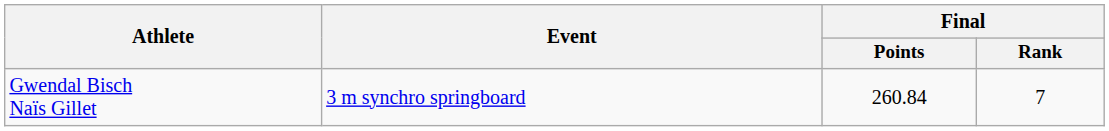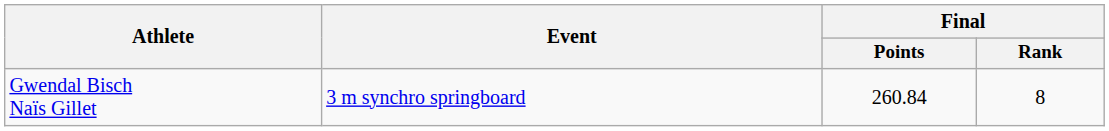Gwendal Bisch Naïs Gillet | Final / Rank: 7 -> 8
